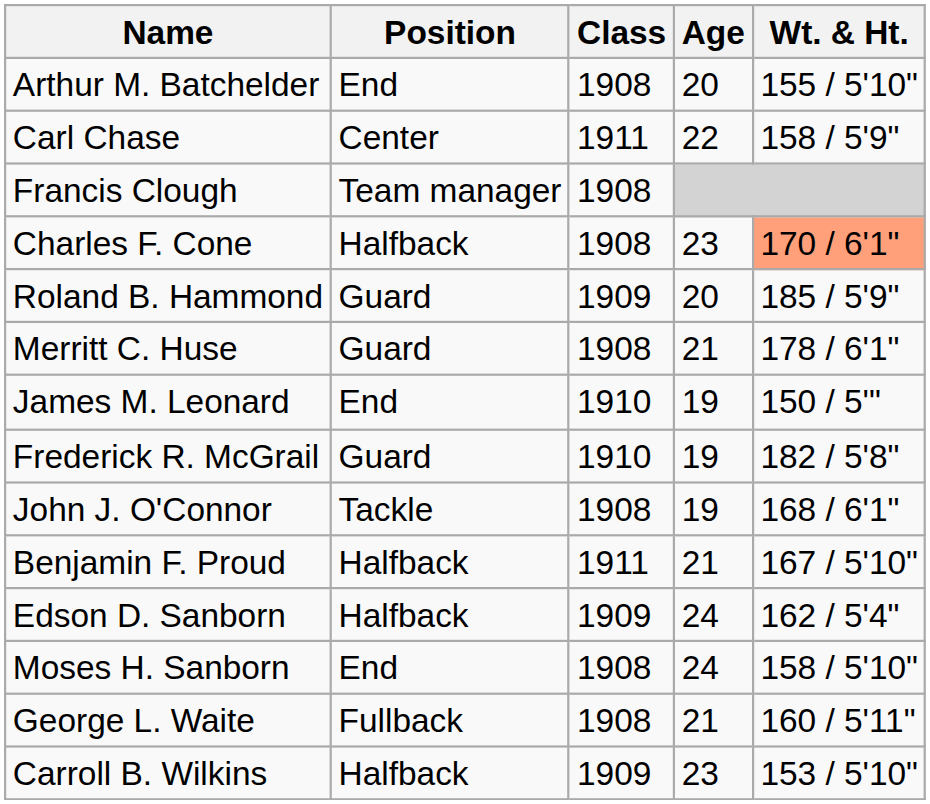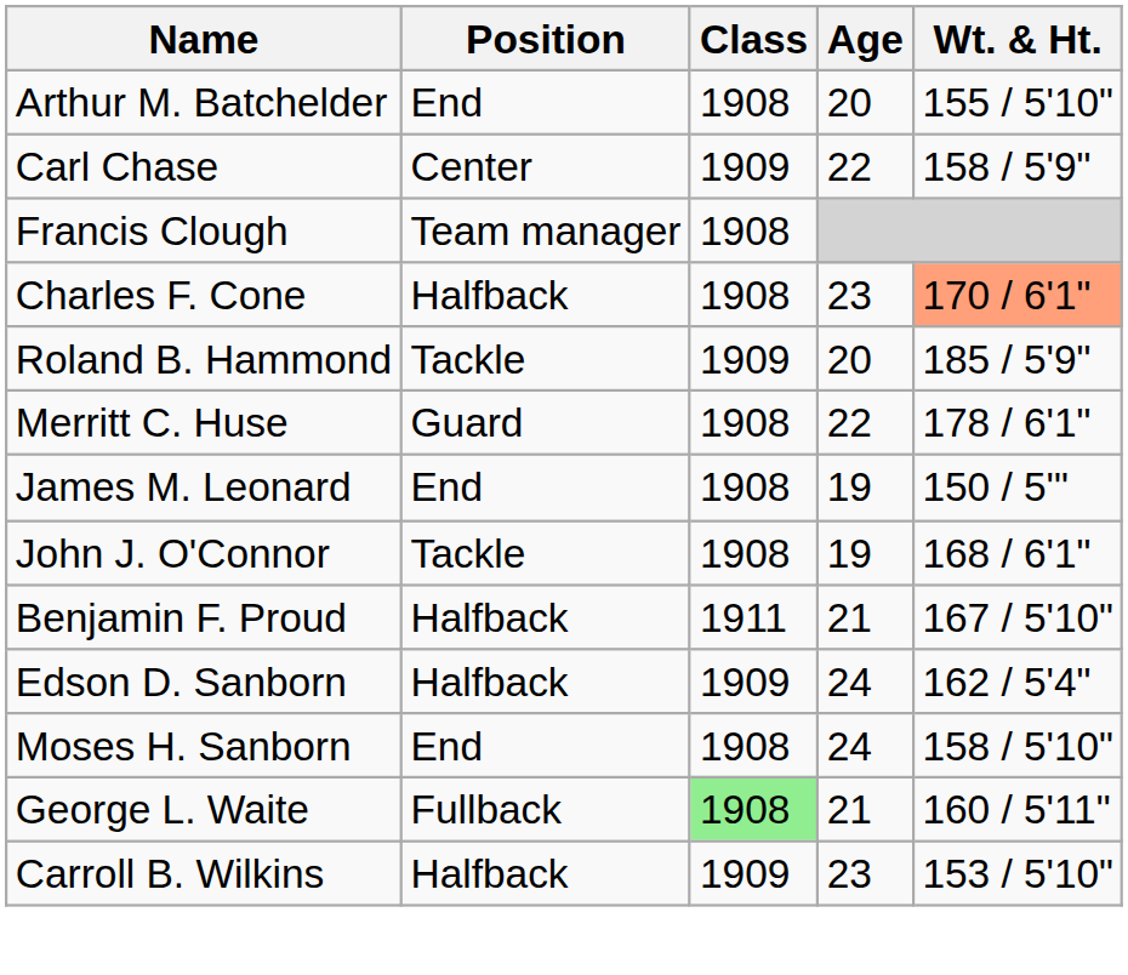Carl Chase | Class: 1911 -> 1909
Roland B. Hammond | Position: Guard -> Tackle
Merritt C. Huse | Age: 21 -> 22
James M. Leonard | Class: 1910 -> 1908
- row: Frederick R. McGrail | Guard | 1910 | 19 | 182 / 5'8"
George L. Waite | Class: no background -> lightgreen background
